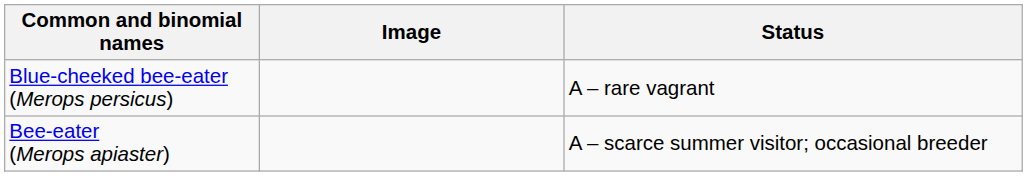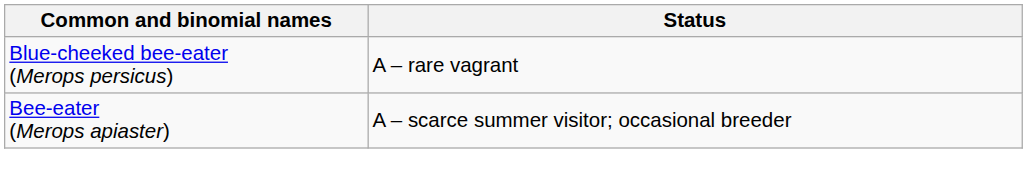- column: Image
